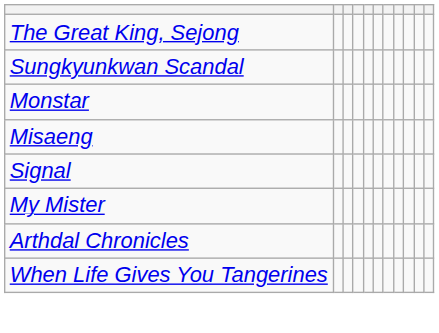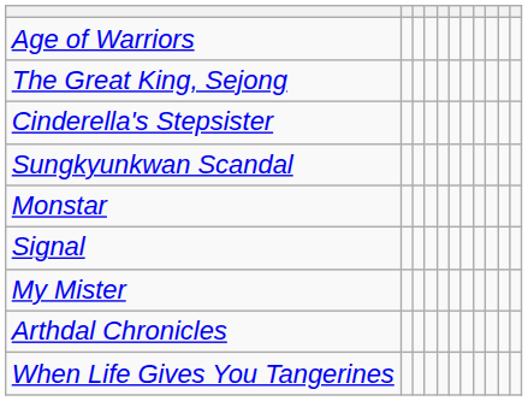+ row: Age of Warriors
+ row: Cinderella's Stepsister
- row: Misaeng
